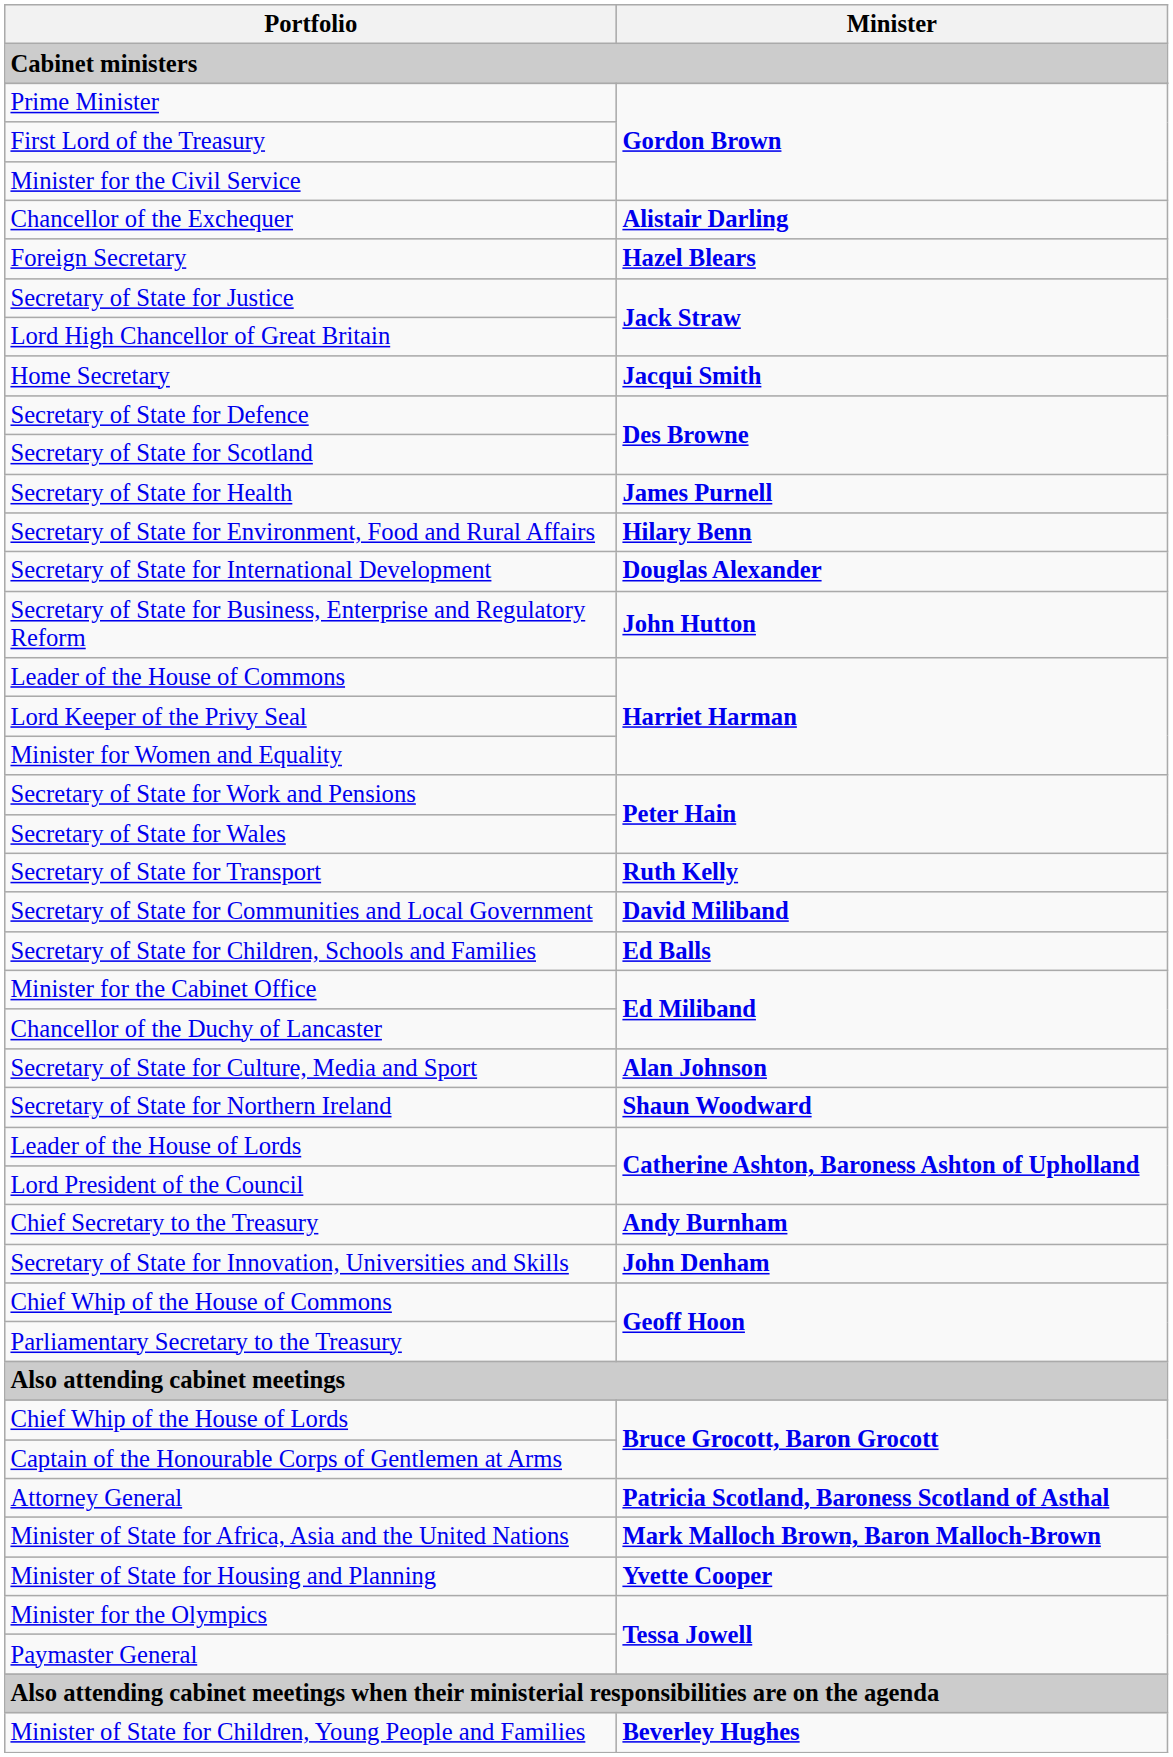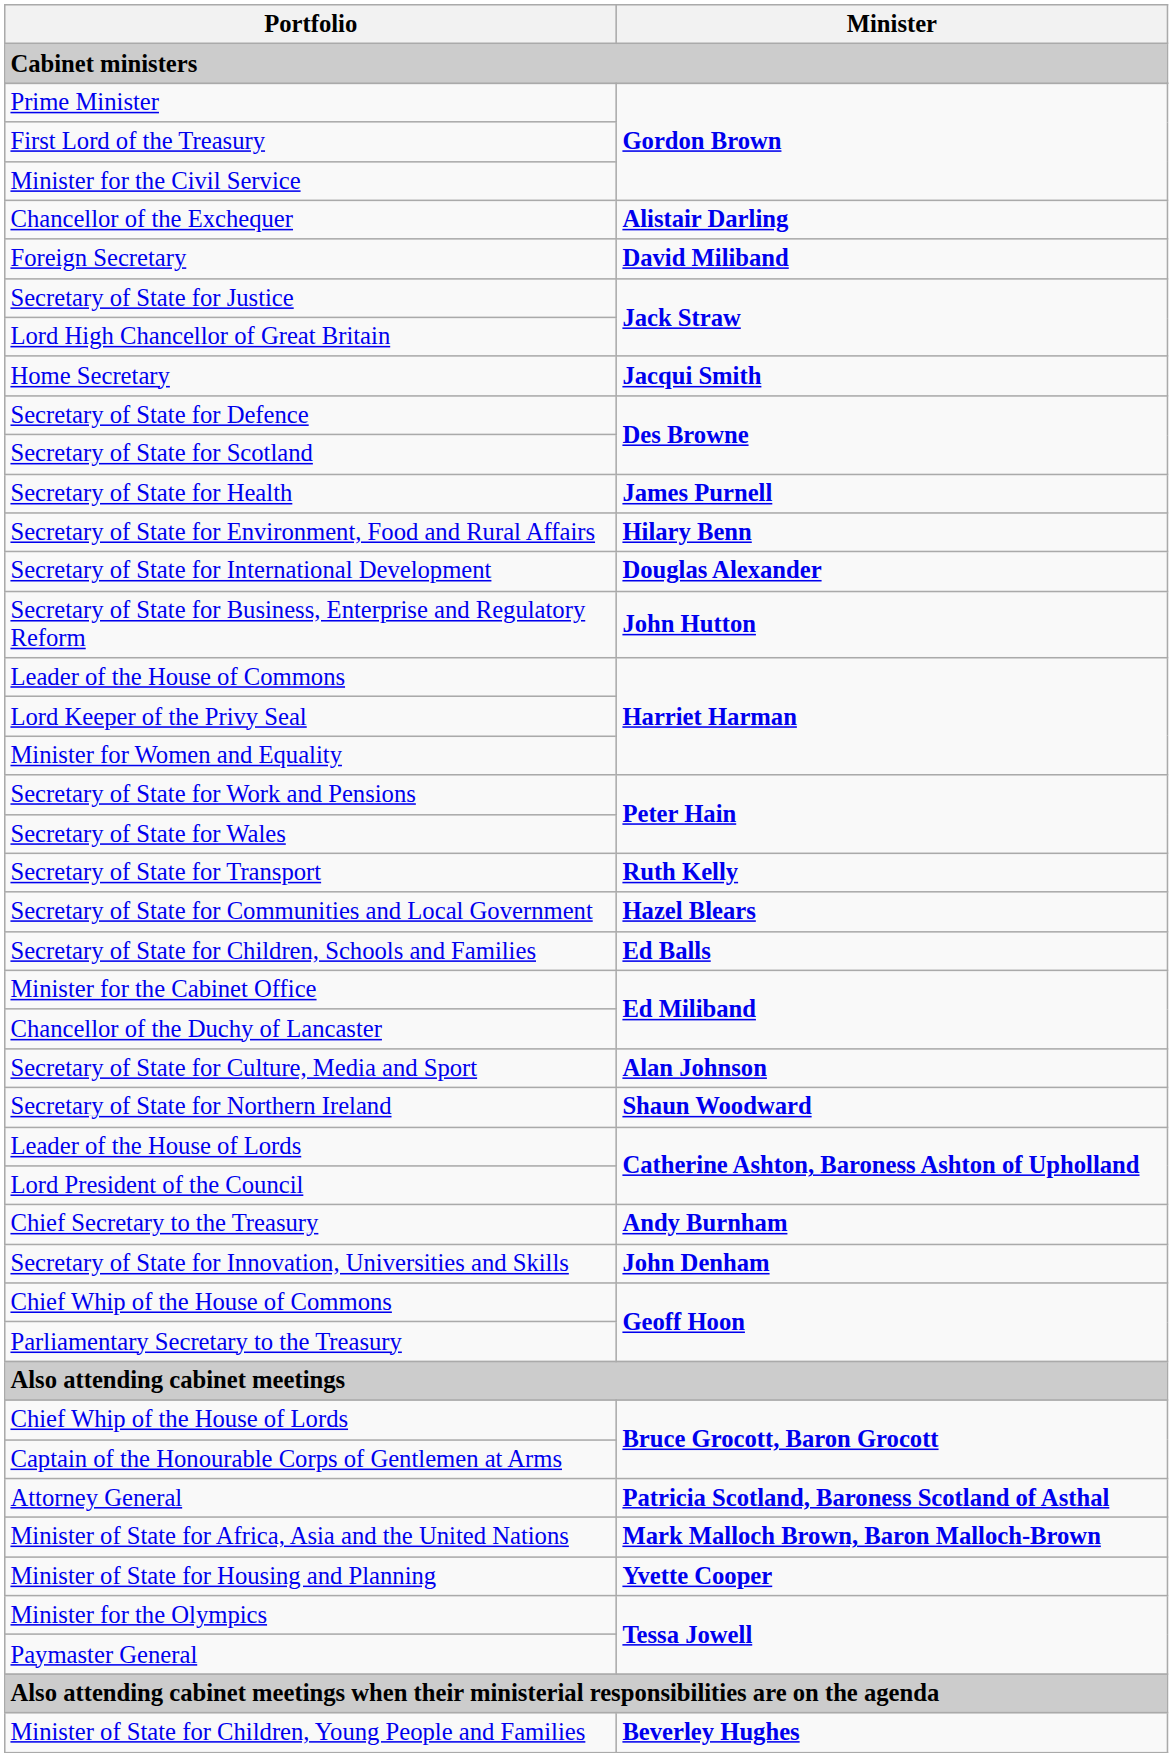Foreign Secretary | Minister: Hazel Blears -> David Miliband
Secretary of State for Communities and Local Government | Minister: David Miliband -> Hazel Blears
